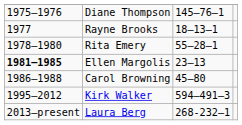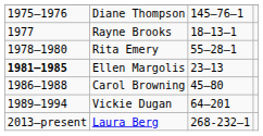+ row: 1989–1994 | Vickie Dugan | 64–201
- row: 1995–2012 | Kirk Walker | 594–491–3
